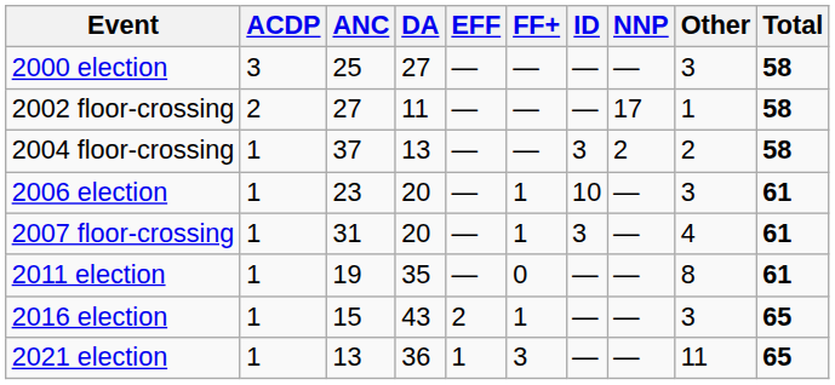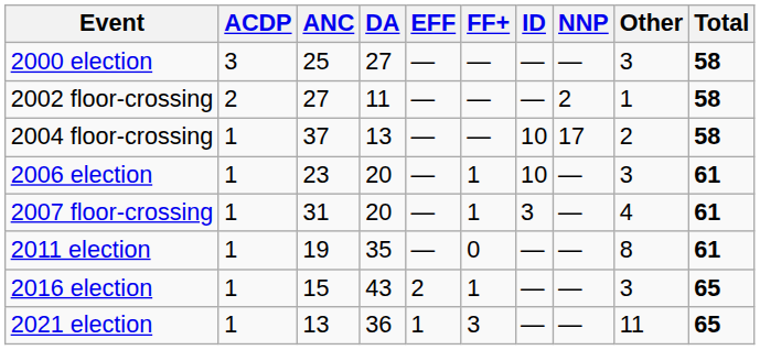2002 floor-crossing | NNP: 17 -> 2
2004 floor-crossing | ID: 3 -> 10
2004 floor-crossing | NNP: 2 -> 17
